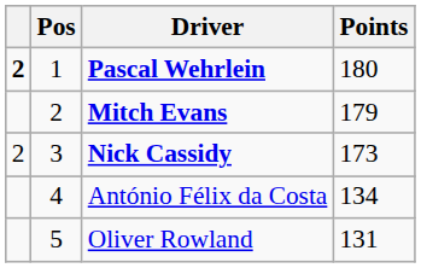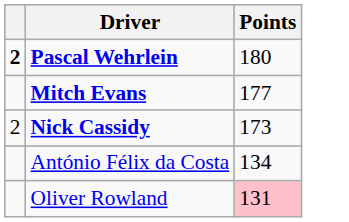- column: Pos | 1 | 2 | 3 | 4 | 5
Mitch Evans | Points: 179 -> 177
Oliver Rowland | Points: no background -> pink background
